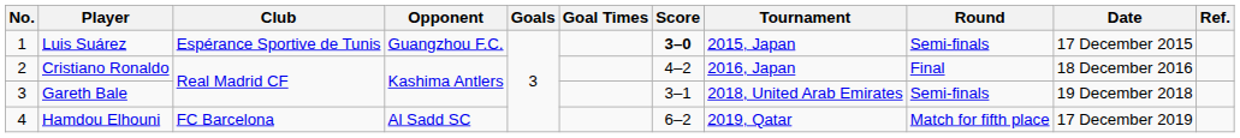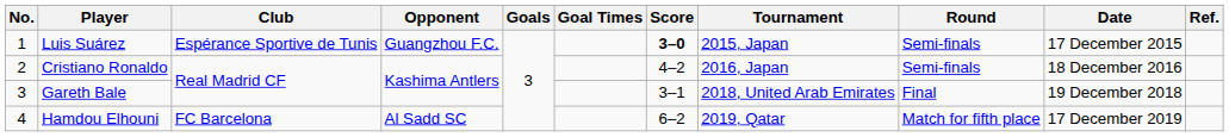Cristiano Ronaldo | Round: Final -> Semi-finals
Gareth Bale | Round: Semi-finals -> Final
